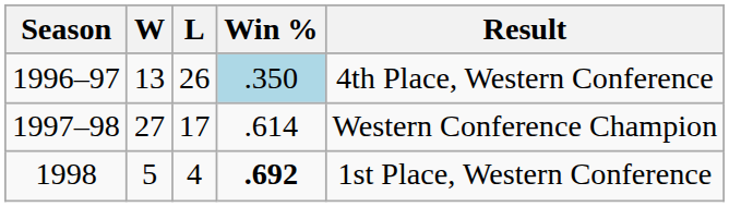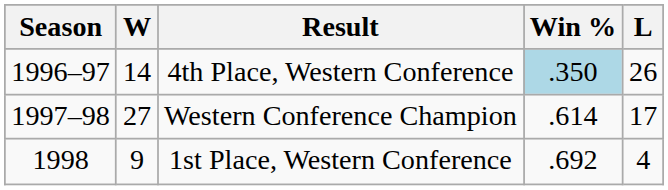columns swapped: L <-> Result
1996–97 | W: 13 -> 14
1998 | W: 5 -> 9
1998 | Win %: bold -> normal
